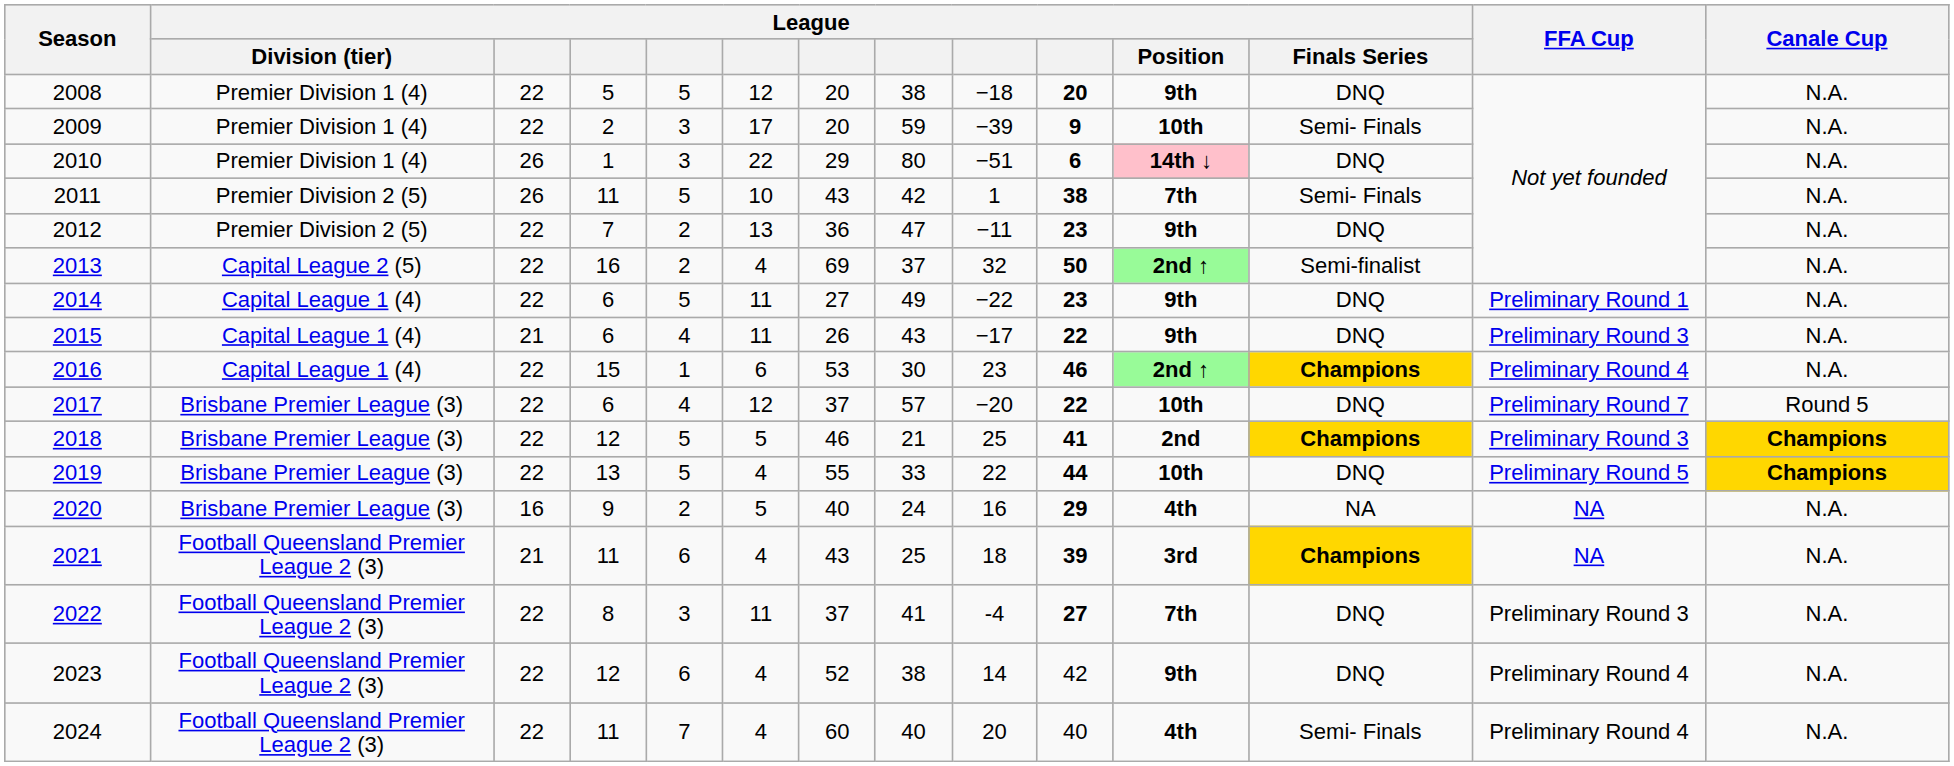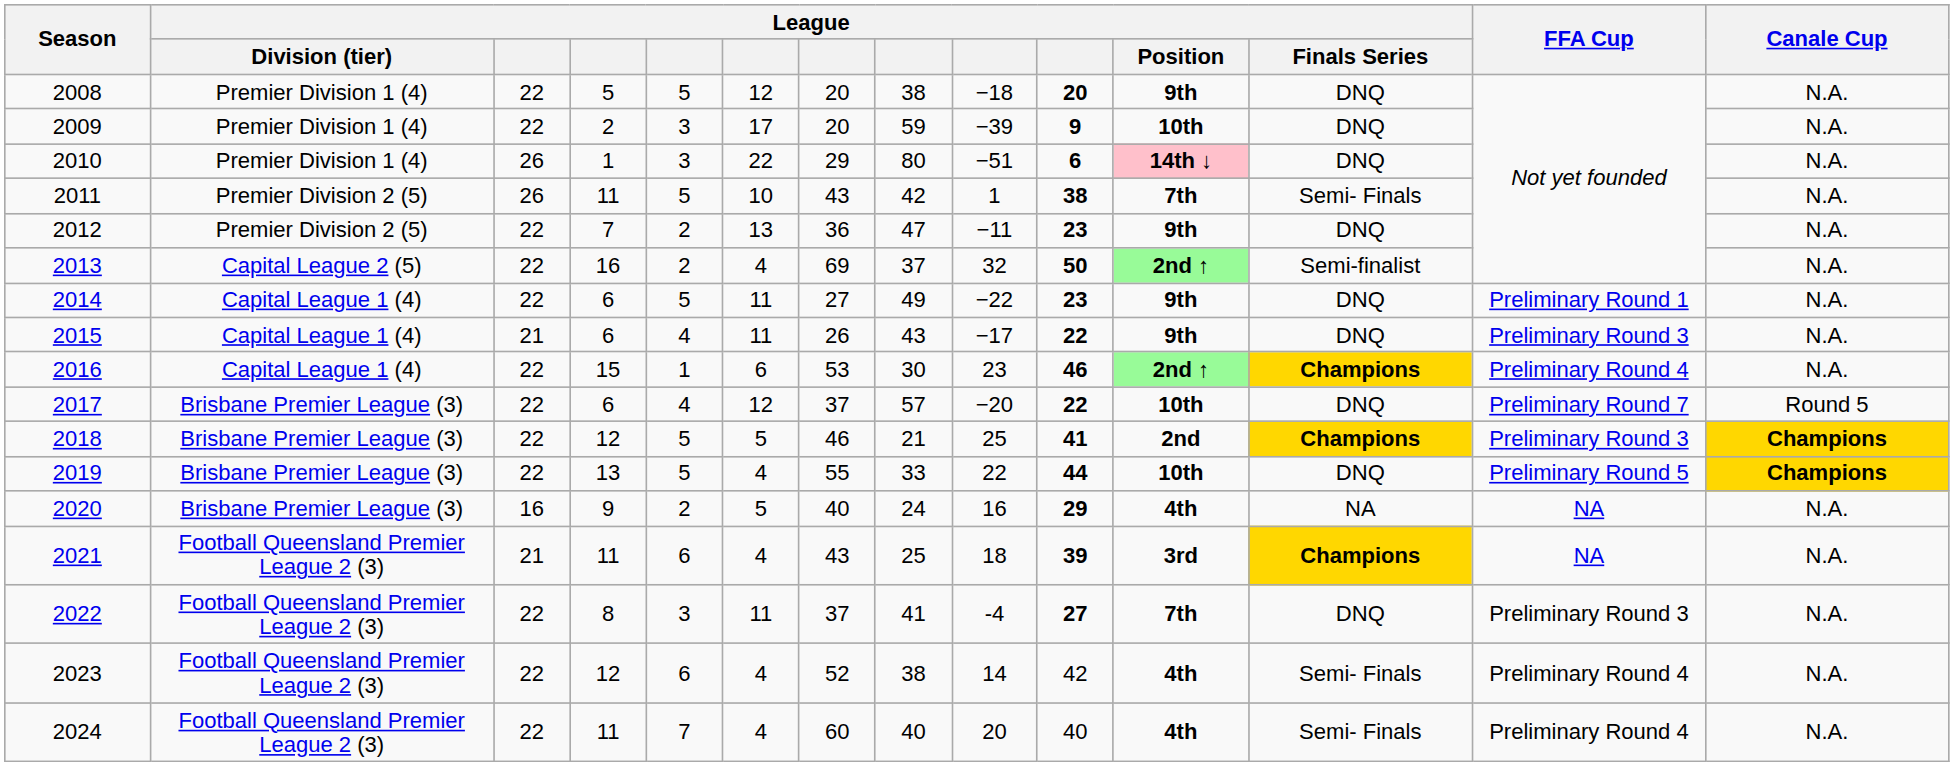2009 | League / Finals Series: Semi- Finals -> DNQ
2023 | League / Position: 9th -> 4th
2023 | League / Finals Series: DNQ -> Semi- Finals
